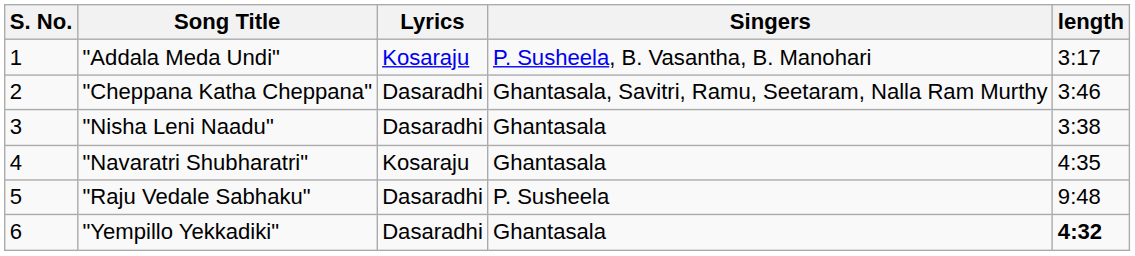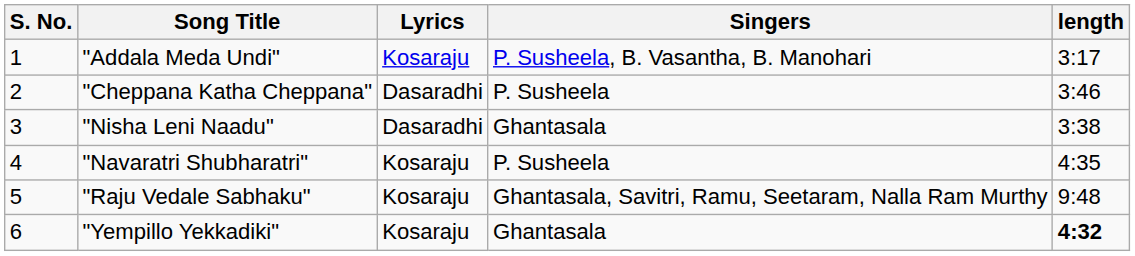"Cheppana Katha Cheppana" | Singers: Ghantasala, Savitri, Ramu, Seetaram, Nalla Ram Murthy -> P. Susheela
"Navaratri Shubharatri" | Singers: Ghantasala -> P. Susheela
"Raju Vedale Sabhaku" | Lyrics: Dasaradhi -> Kosaraju
"Raju Vedale Sabhaku" | Singers: P. Susheela -> Ghantasala, Savitri, Ramu, Seetaram, Nalla Ram Murthy
"Yempillo Yekkadiki" | Lyrics: Dasaradhi -> Kosaraju
